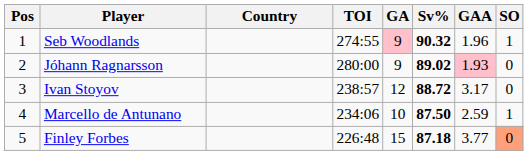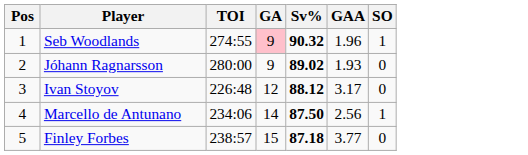- column: Country
Jóhann Ragnarsson | GAA: pink background -> no background
Ivan Stoyov | TOI: 238:57 -> 226:48
Ivan Stoyov | Sv%: 88.72 -> 88.12
Marcello de Antunano | GA: 10 -> 14
Marcello de Antunano | GAA: 2.59 -> 2.56
Finley Forbes | TOI: 226:48 -> 238:57
Finley Forbes | SO: lightsalmon background -> no background
